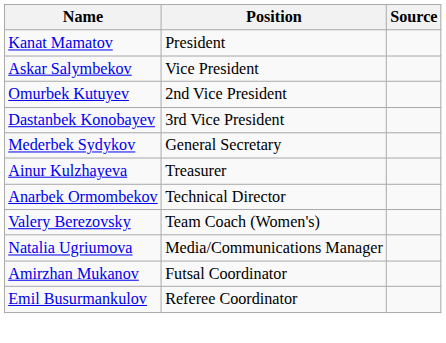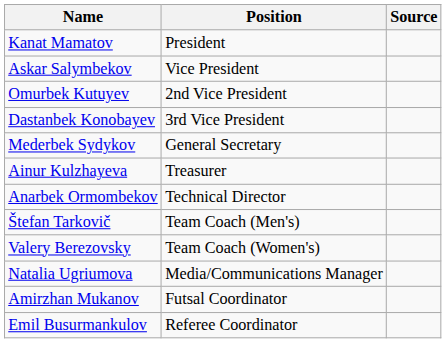+ row: Štefan Tarkovič | Team Coach (Men's)
